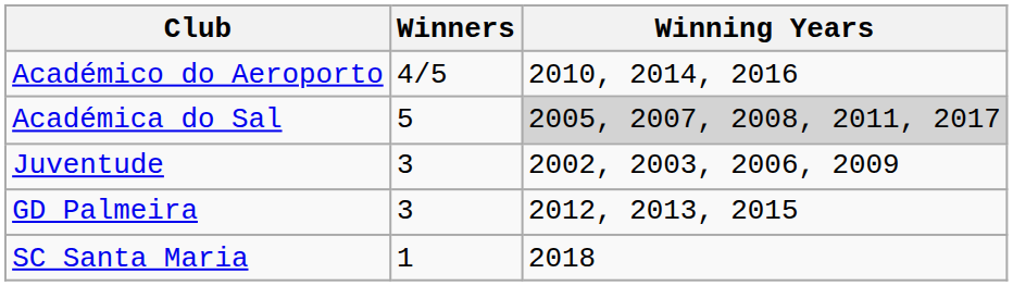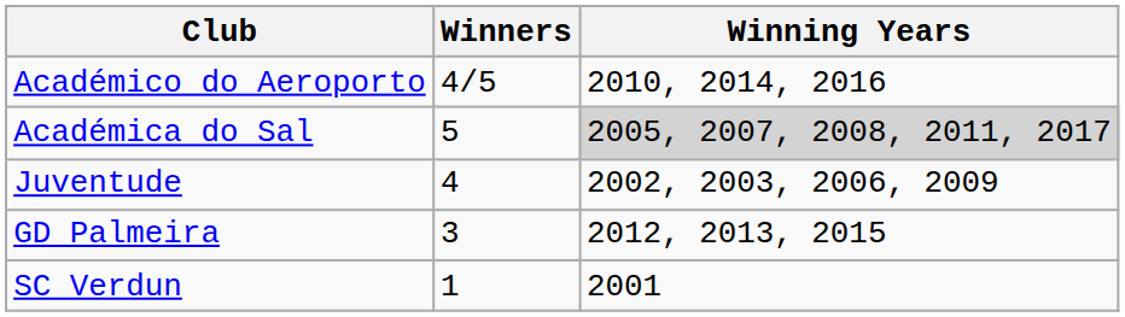Juventude | Winners: 3 -> 4
- row: SC Santa Maria | 1 | 2018
+ row: SC Verdun | 1 | 2001
